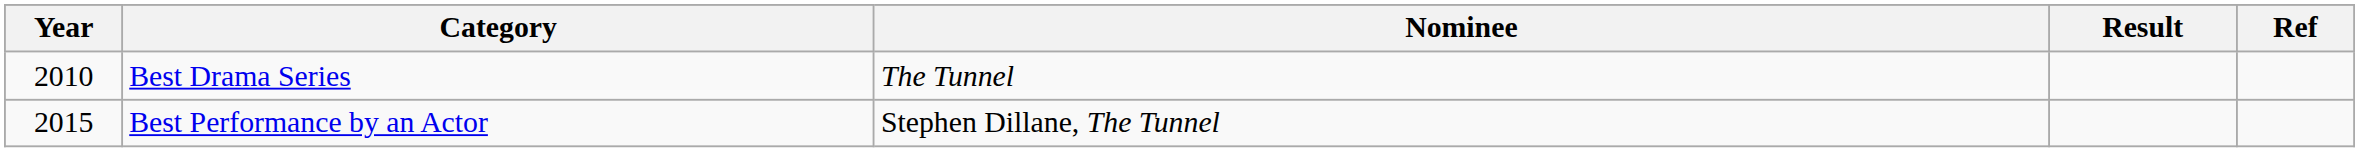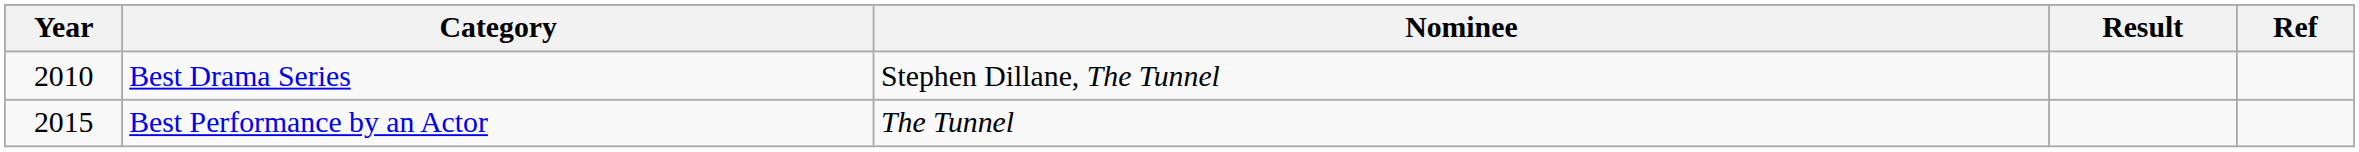Best Drama Series | Nominee: The Tunnel -> Stephen Dillane, The Tunnel
Best Performance by an Actor | Nominee: Stephen Dillane, The Tunnel -> The Tunnel
